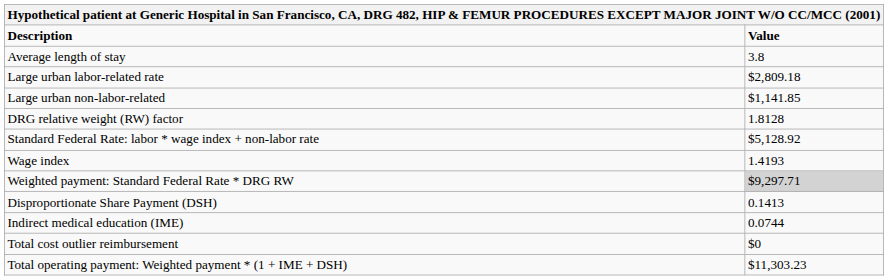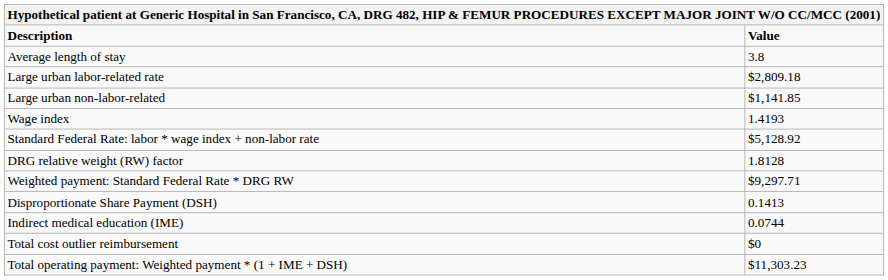rows swapped: Wage index <-> DRG relative weight (RW) factor
Weighted payment: Standard Federal Rate * DRG RW | Value: lightgrey background -> no background
